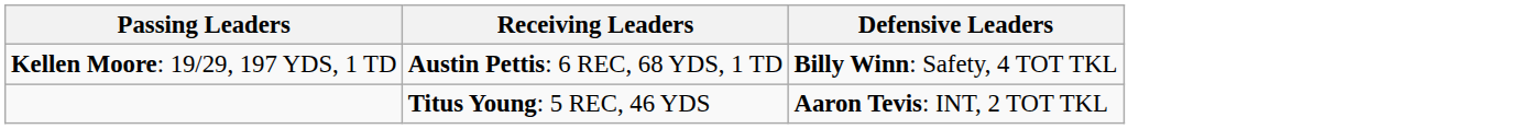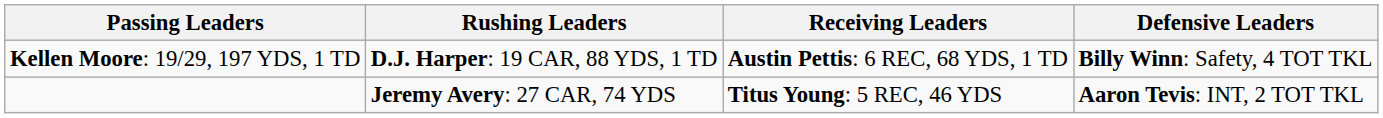+ column: Rushing Leaders | D.J. Harper: 19 CAR, 88 YDS, 1 TD | Jeremy Avery: 27 CAR, 74 YDS
